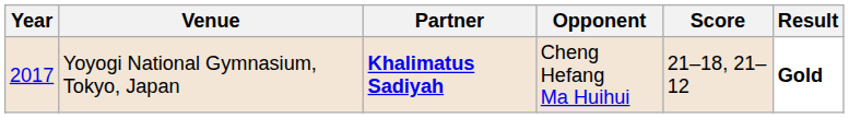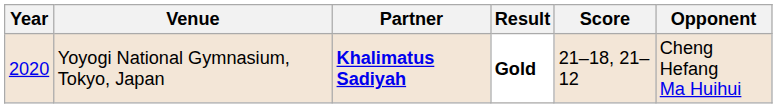columns swapped: Opponent <-> Result
Yoyogi National Gymnasium, Tokyo, Japan | Year: 2017 -> 2020
